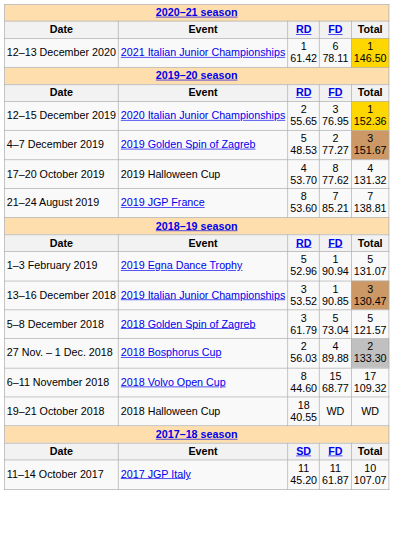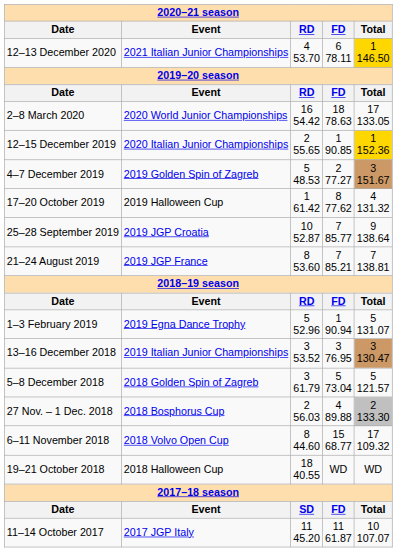12–13 December 2020 | RD: 1 61.42 -> 4 53.70
+ row: 2–8 March 2020 | 2020 World Junior Championships | 16 54.42 | 18 78.63 | 17 133.05
12–15 December 2019 | FD: 3 76.95 -> 1 90.85
17–20 October 2019 | RD: 4 53.70 -> 1 61.42
+ row: 25–28 September 2019 | 2019 JGP Croatia | 10 52.87 | 7 85.77 | 9 138.64
13–16 December 2018 | FD: 1 90.85 -> 3 76.95
